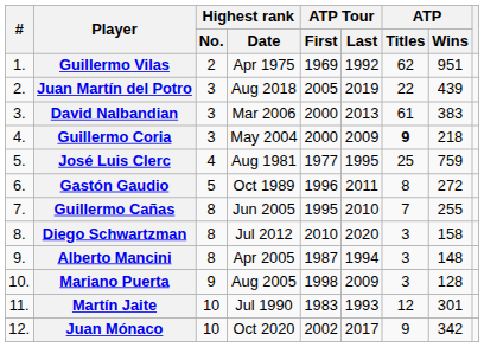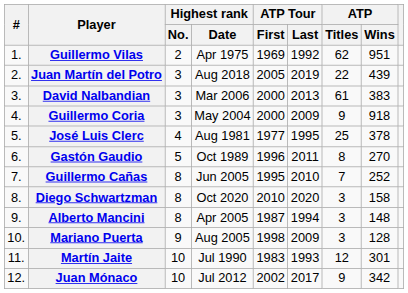Guillermo Coria | ATP / Titles: bold -> normal
Guillermo Coria | ATP / Wins: 218 -> 918
José Luis Clerc | ATP / Wins: 759 -> 378
Gastón Gaudio | ATP / Wins: 272 -> 270
Guillermo Cañas | ATP / Wins: 255 -> 252
Diego Schwartzman | Highest rank / Date: Jul 2012 -> Oct 2020
Juan Mónaco | Highest rank / Date: Oct 2020 -> Jul 2012
